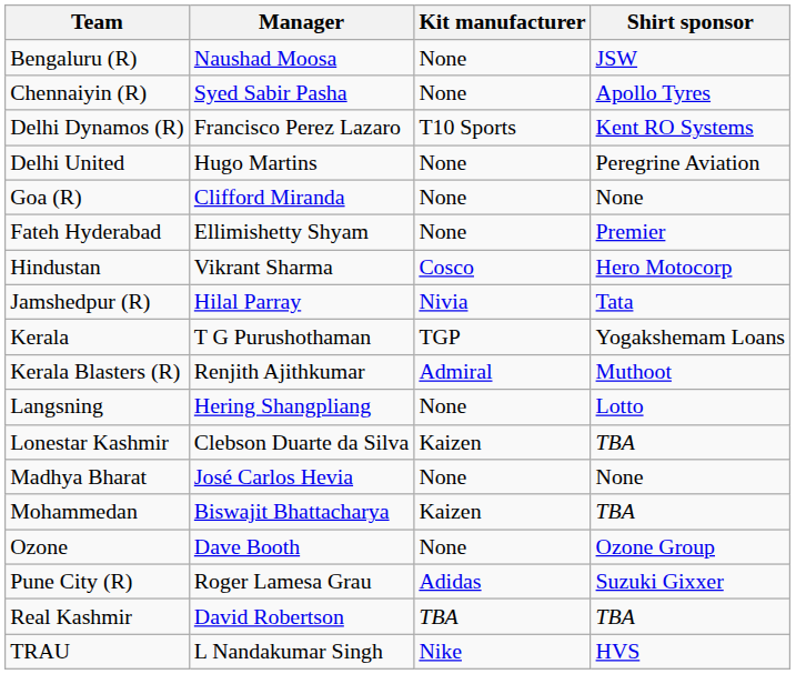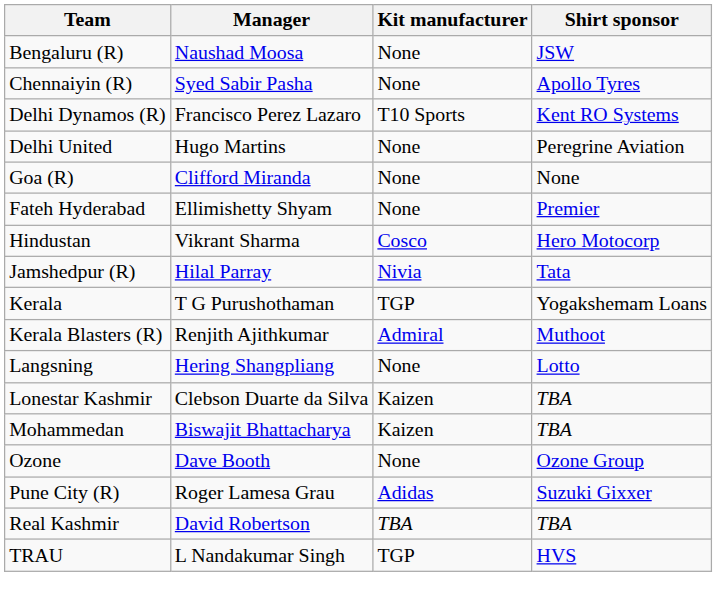- row: Madhya Bharat | José Carlos Hevia | None | None
TRAU | Kit manufacturer: Nike -> TGP
